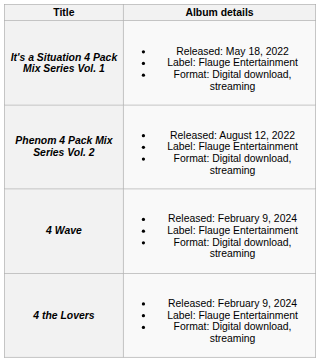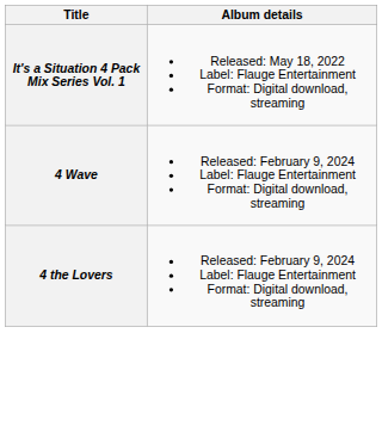- row: Phenom 4 Pack Mix Series Vol. 2 | Released: August 12, 2022 Label: Flauge Entertainment Format: Digital download, streaming
